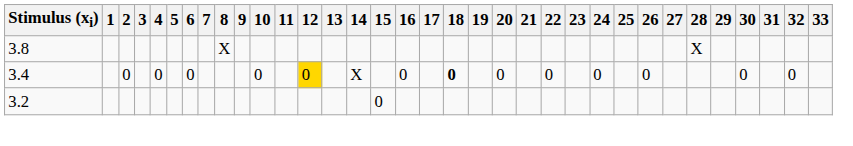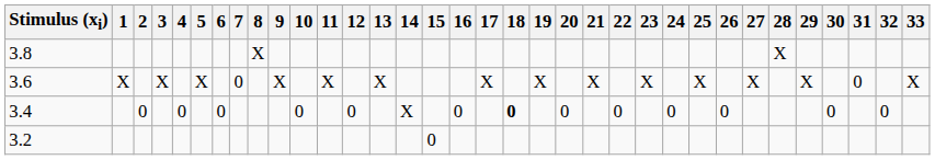+ row: 3.6 | X | X | X | 0 | X | X | X | X | X | X | X | X | X | X | 0 | X
3.4 | 12: gold background -> no background
